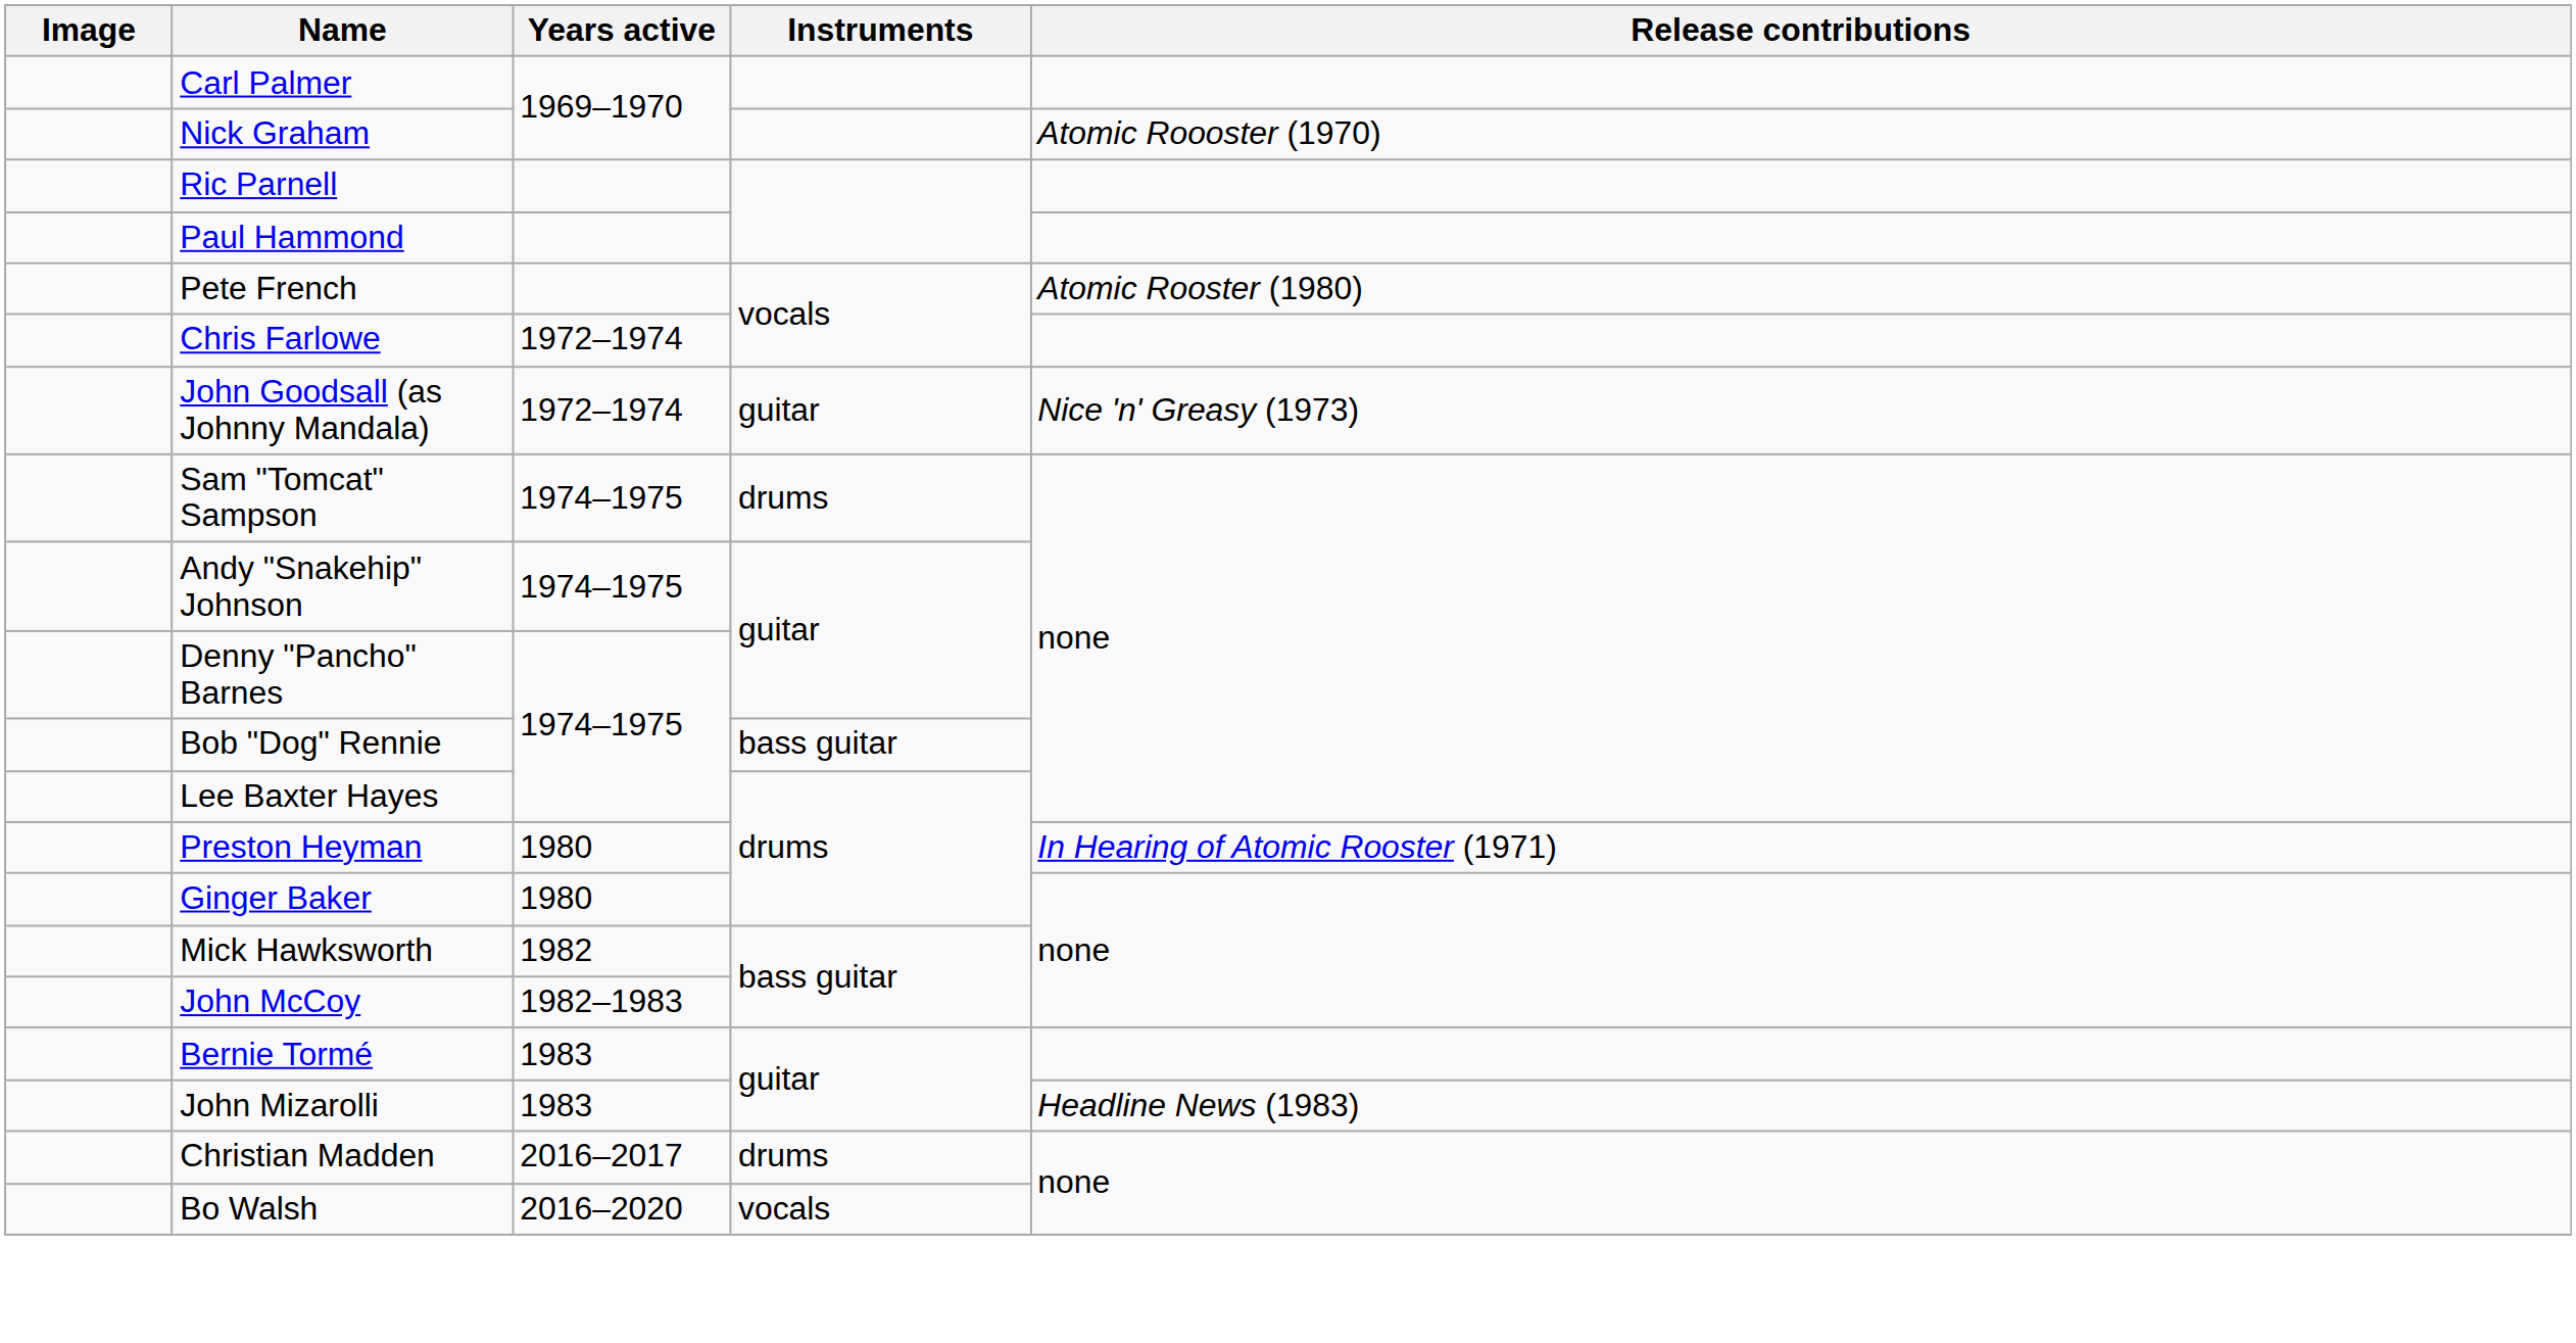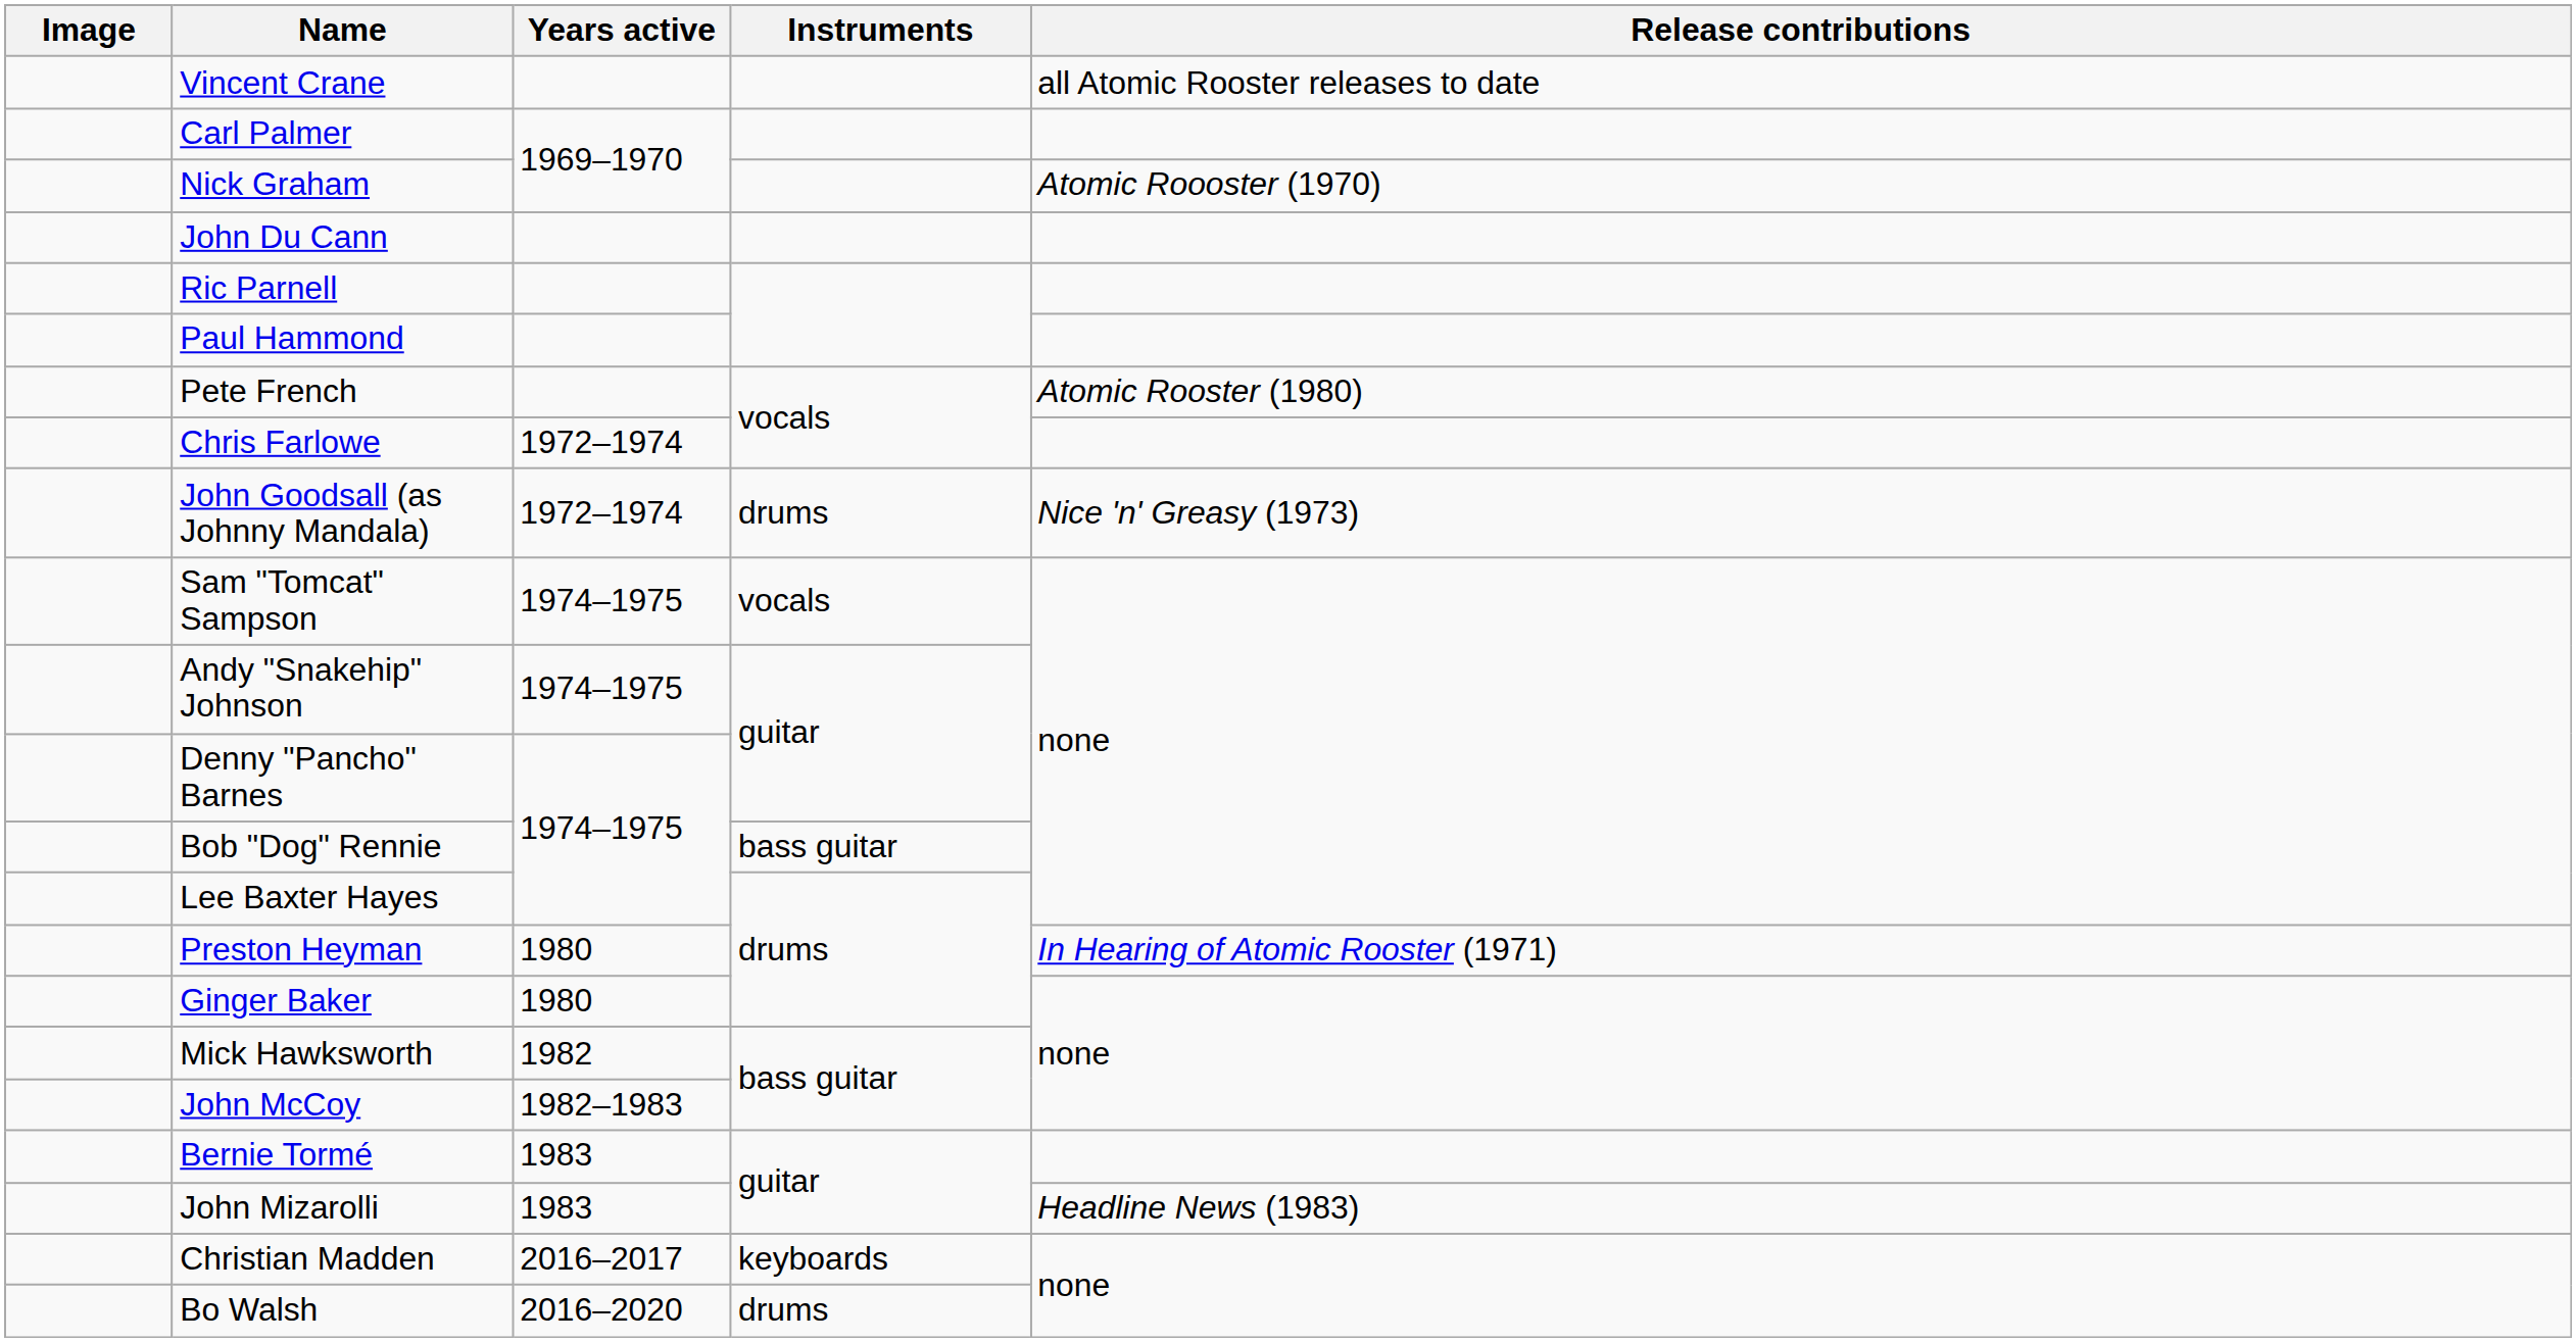+ row: Vincent Crane | all Atomic Rooster releases to date
+ row: John Du Cann
John Goodsall (as Johnny Mandala) | Instruments: guitar -> drums
Sam "Tomcat" Sampson | Instruments: drums -> vocals
Christian Madden | Instruments: drums -> keyboards
Bo Walsh | Instruments: vocals -> drums
